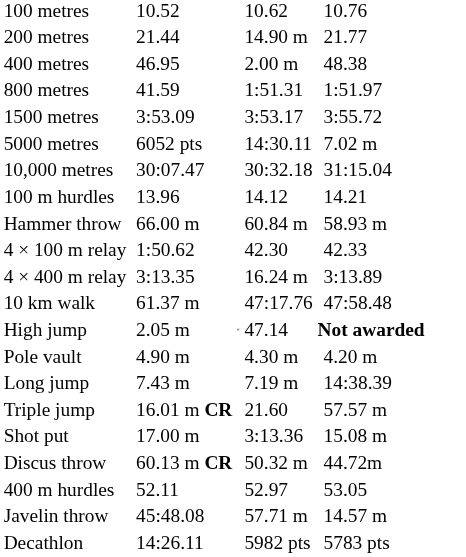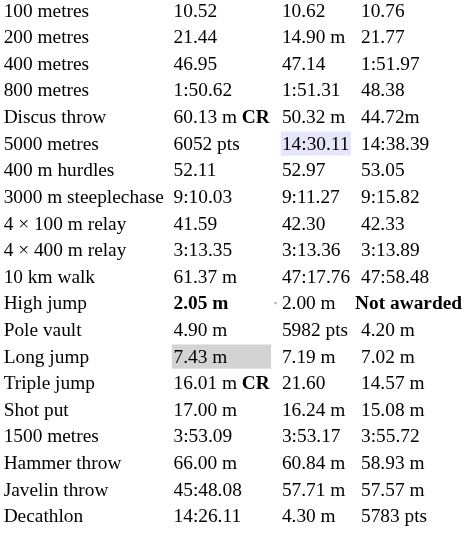400 metres | column 5: 2.00 m -> 47.14
400 metres | column 7: 48.38 -> 1:51.97
800 metres | column 3: 41.59 -> 1:50.62
800 metres | column 7: 1:51.97 -> 48.38
rows swapped: 1500 metres <-> Discus throw
5000 metres | column 5: no background -> lavender background
5000 metres | column 7: 7.02 m -> 14:38.39
- row: 10,000 metres | 30:07.47 | 30:32.18 | 31:15.04
- row: 100 m hurdles | 13.96 | 14.12 | 14.21
rows swapped: 400 m hurdles <-> Hammer throw
+ row: 3000 m steeplechase | 9:10.03 | 9:11.27 | 9:15.82
4 × 100 m relay | column 3: 1:50.62 -> 41.59
4 × 400 m relay | column 5: 16.24 m -> 3:13.36
High jump | column 3: normal -> bold
High jump | column 5: 47.14 -> 2.00 m
Pole vault | column 5: 4.30 m -> 5982 pts
Long jump | column 3: no background -> lightgrey background
Long jump | column 7: 14:38.39 -> 7.02 m
Triple jump | column 7: 57.57 m -> 14.57 m
Shot put | column 5: 3:13.36 -> 16.24 m
Javelin throw | column 7: 14.57 m -> 57.57 m
Decathlon | column 5: 5982 pts -> 4.30 m
